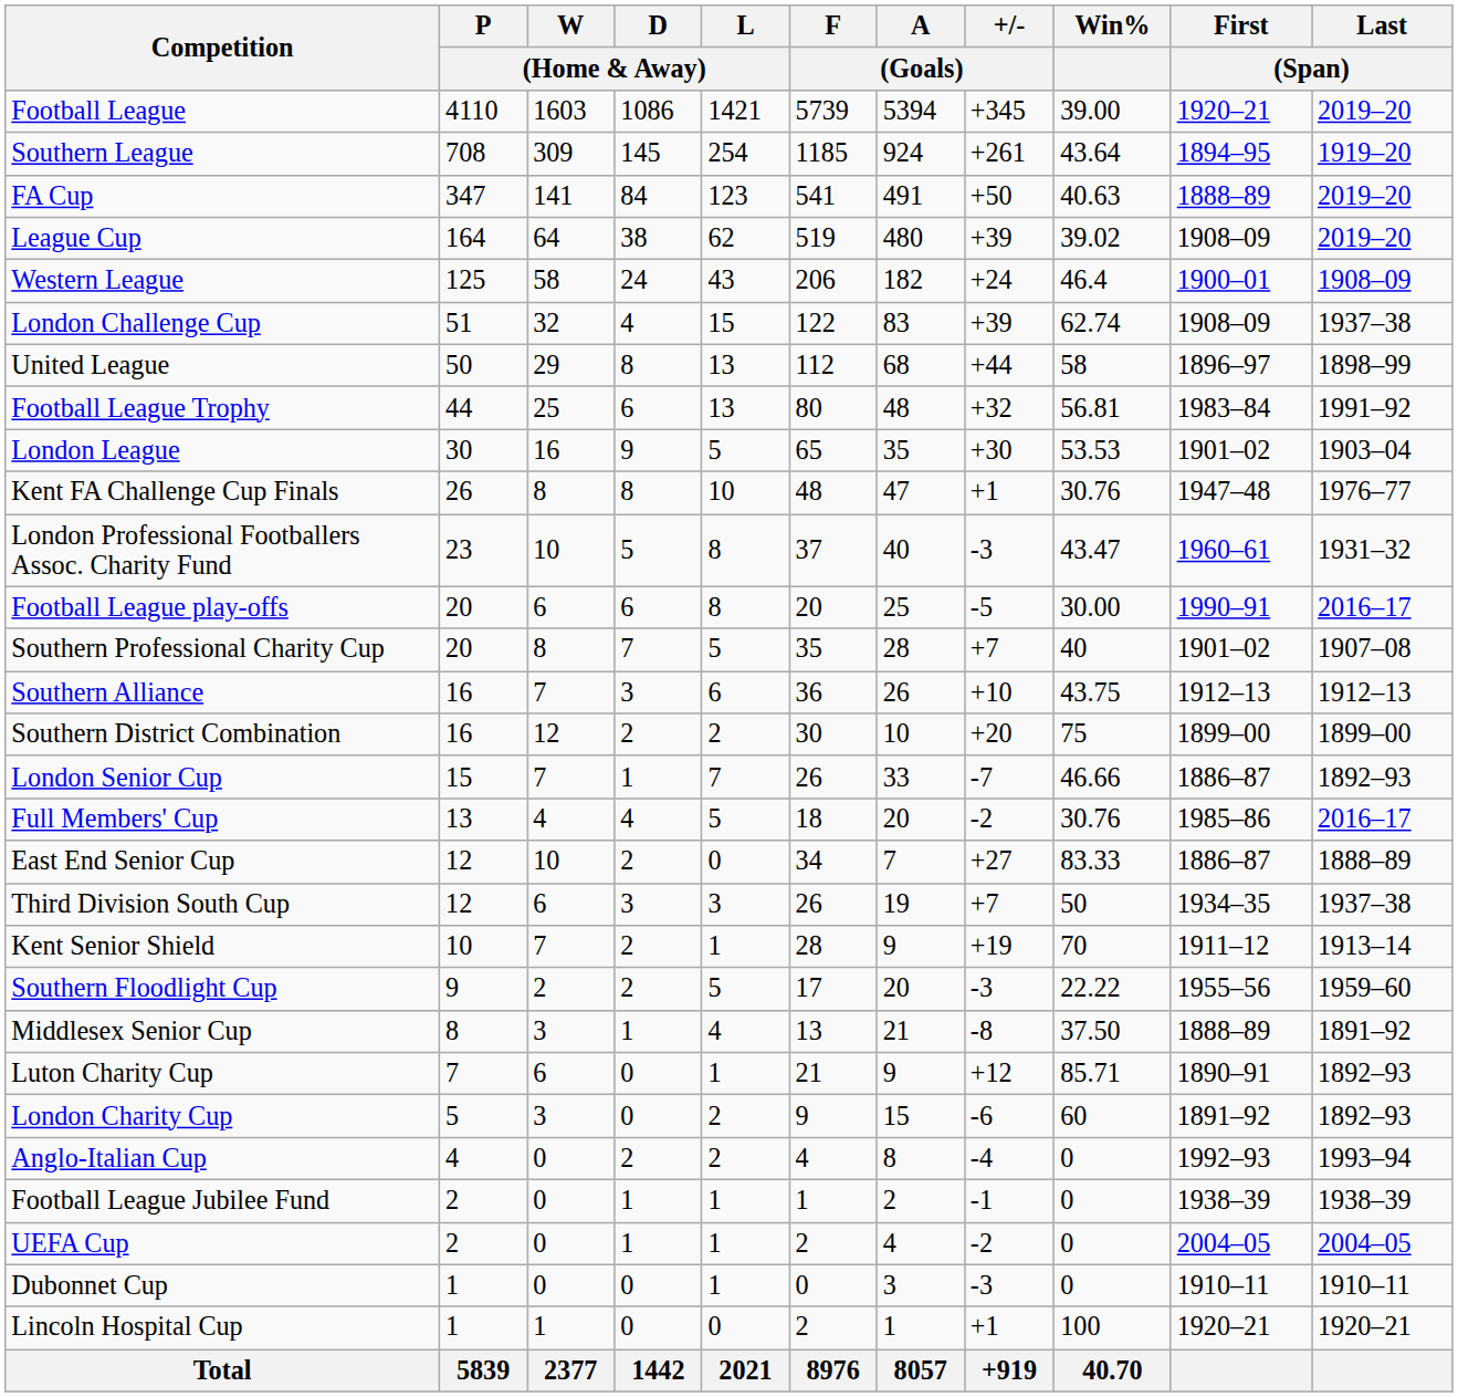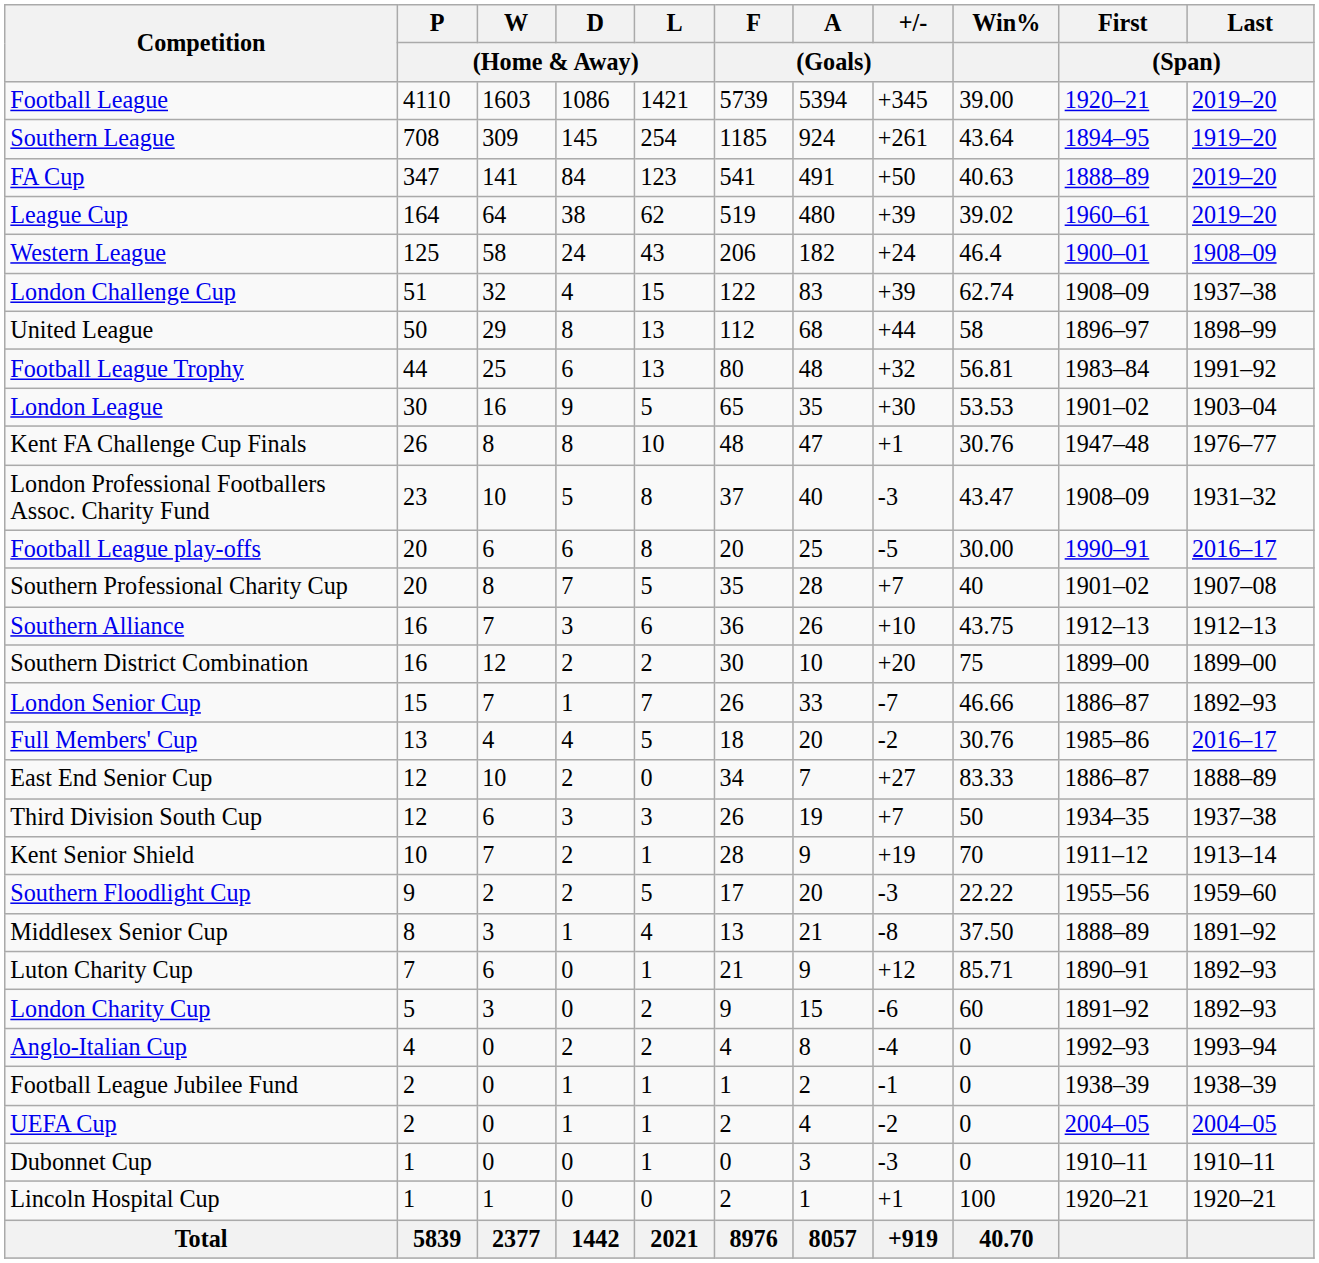League Cup | First / (Span): 1908–09 -> 1960–61
London Professional Footballers Assoc. Charity Fund | First / (Span): 1960–61 -> 1908–09
